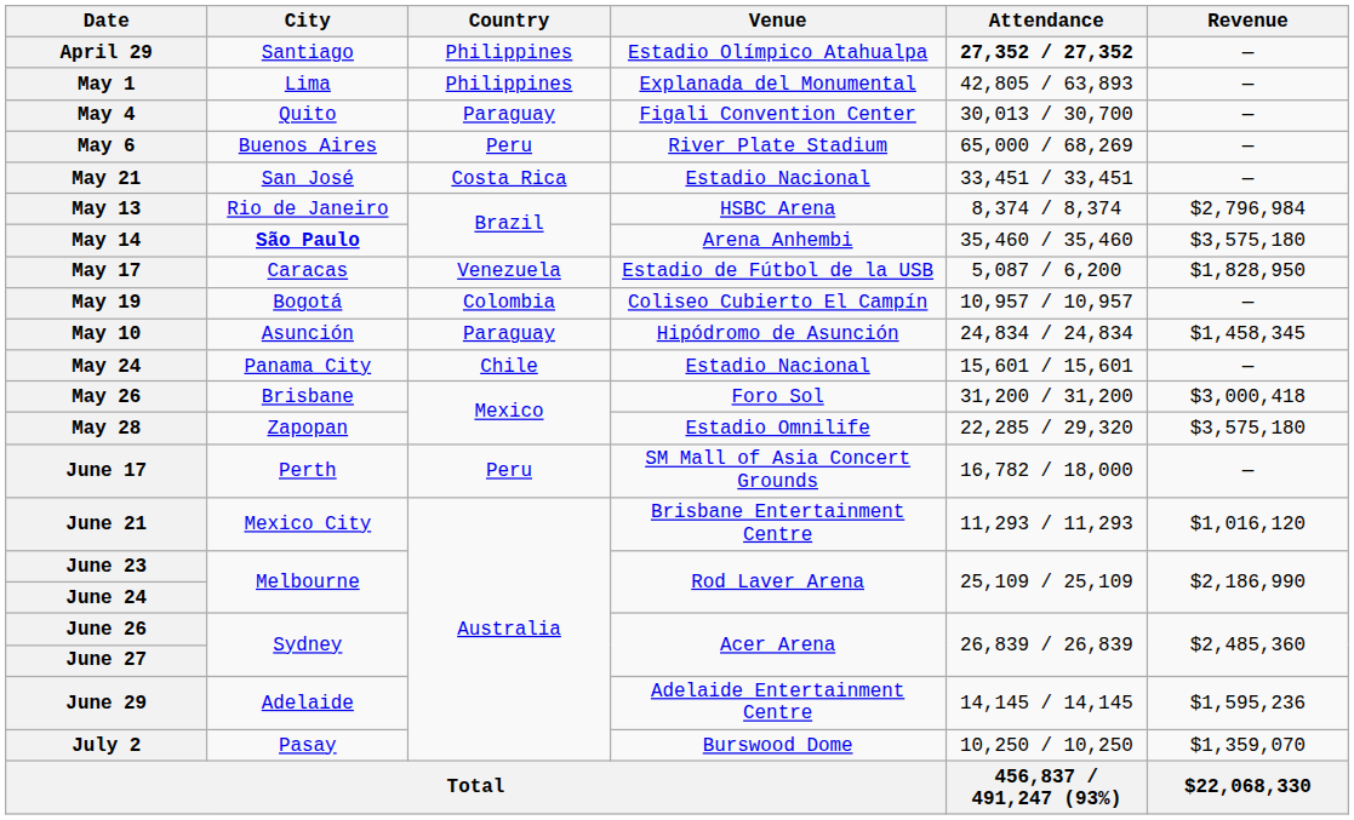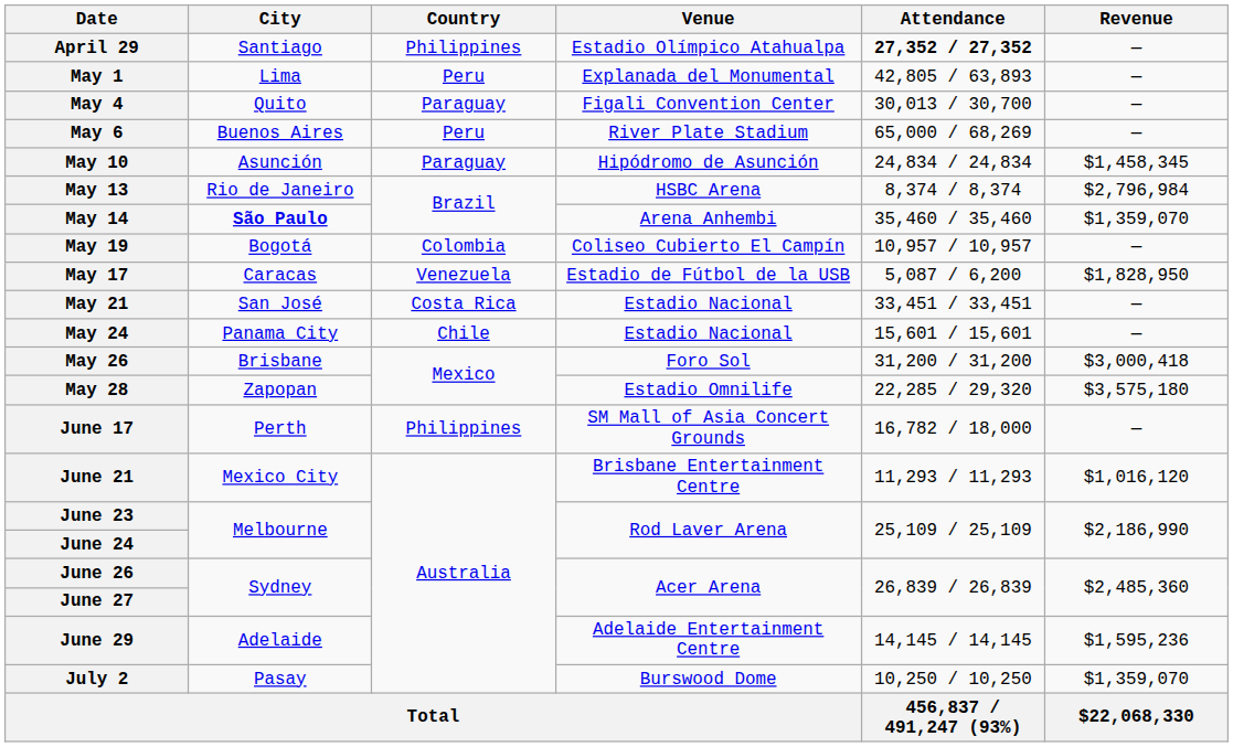May 1 | Country: Philippines -> Peru
rows swapped: May 10 <-> May 21
May 14 | Revenue: $3,575,180 -> $1,359,070
rows swapped: May 17 <-> May 19
June 17 | Country: Peru -> Philippines
